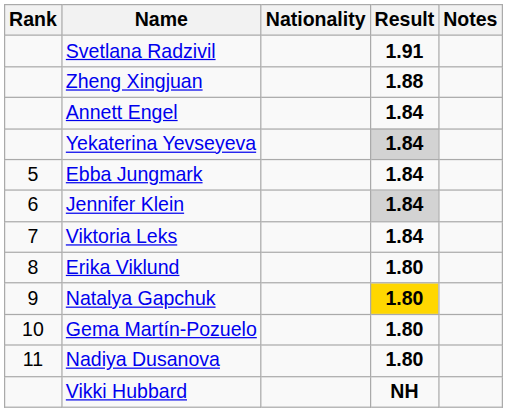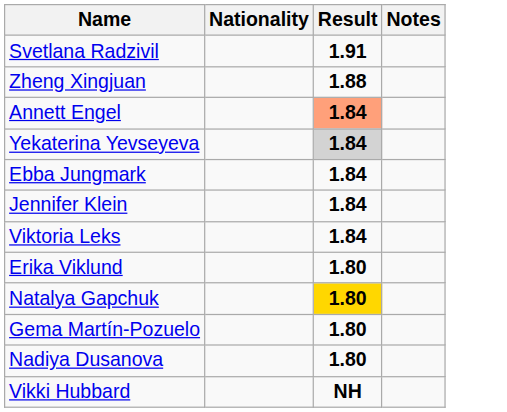- column: Rank | 5 | 6 | 7 | 8 | 9 | 10 | 11
Annett Engel | Result: no background -> lightsalmon background
Jennifer Klein | Result: lightgrey background -> no background
